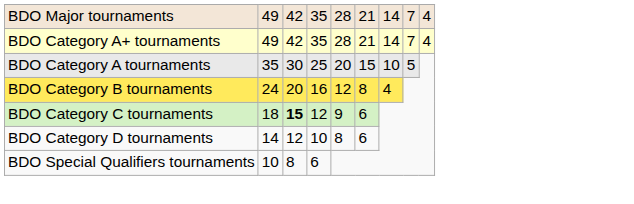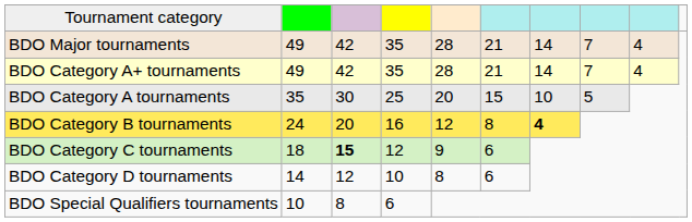+ row: Tournament category
BDO Category B tournaments | column 7: normal -> bold
